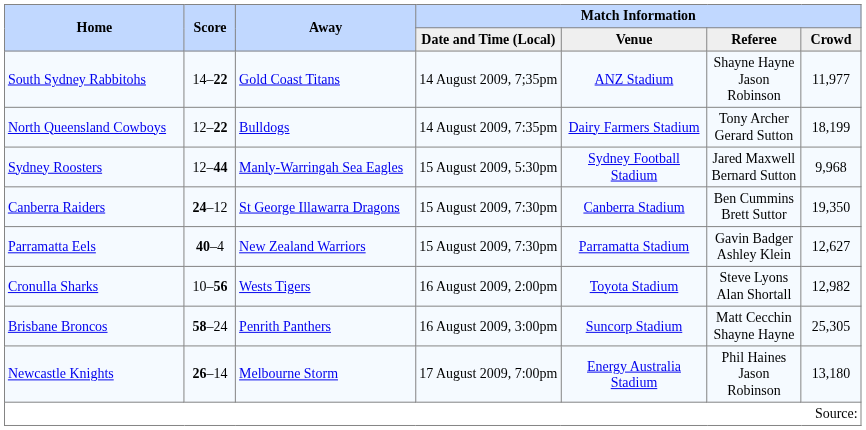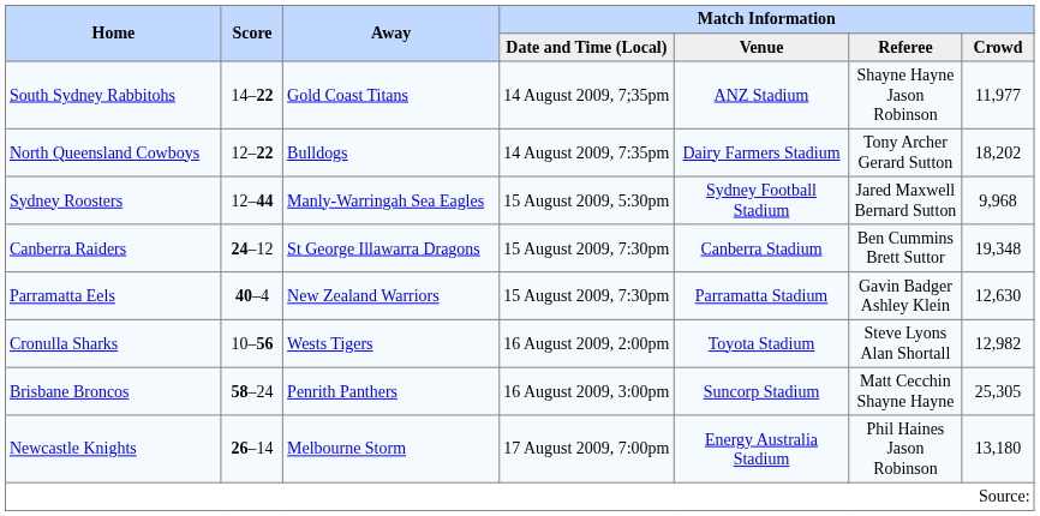North Queensland Cowboys | Match Information / Crowd: 18,199 -> 18,202
Canberra Raiders | Match Information / Crowd: 19,350 -> 19,348
Parramatta Eels | Match Information / Crowd: 12,627 -> 12,630
